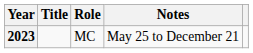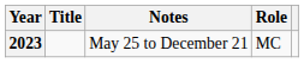columns swapped: Role <-> Notes
